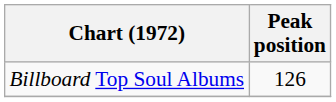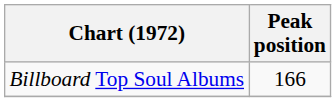Billboard Top Soul Albums | Peak position: 126 -> 166
